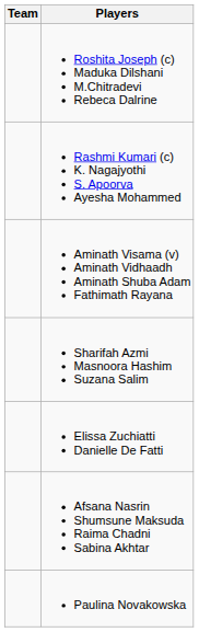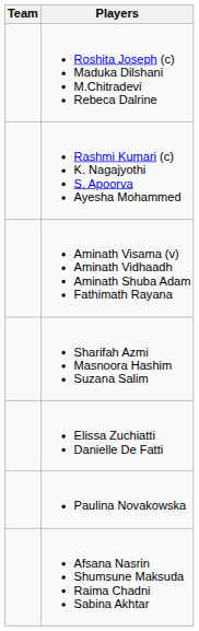rows swapped: Paulina Novakowska <-> Afsana Nasrin Shumsune Maksuda Raima Chadni Sabina Akhtar
